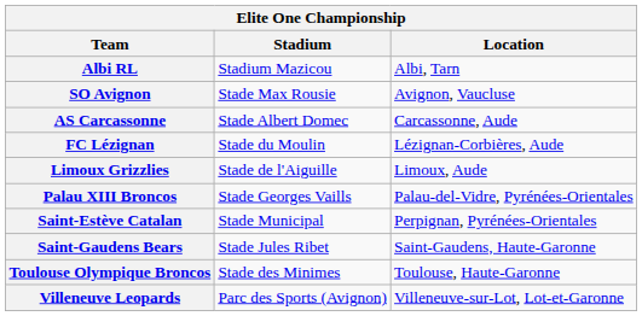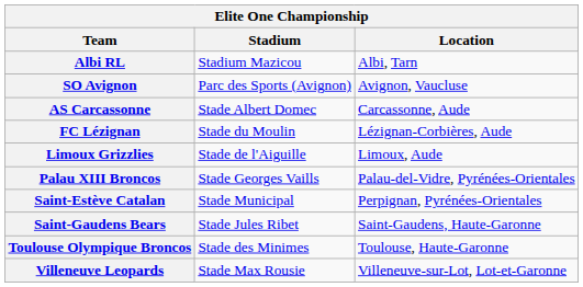SO Avignon | Stadium: Stade Max Rousie -> Parc des Sports (Avignon)
Villeneuve Leopards | Stadium: Parc des Sports (Avignon) -> Stade Max Rousie
